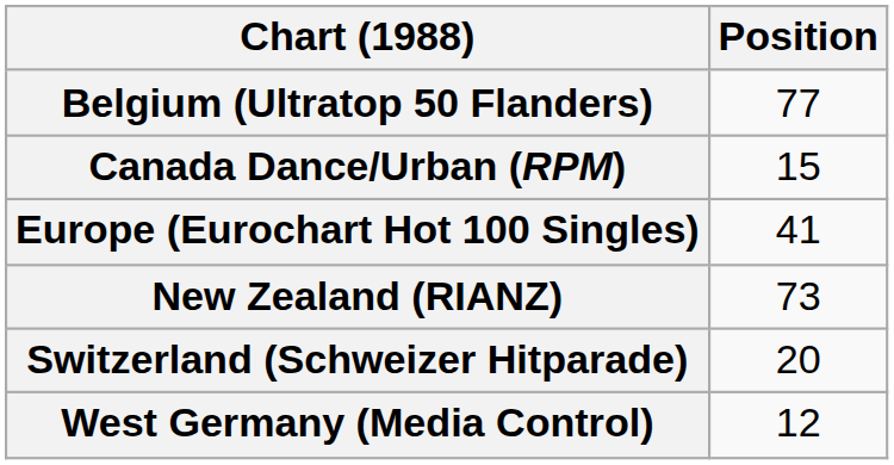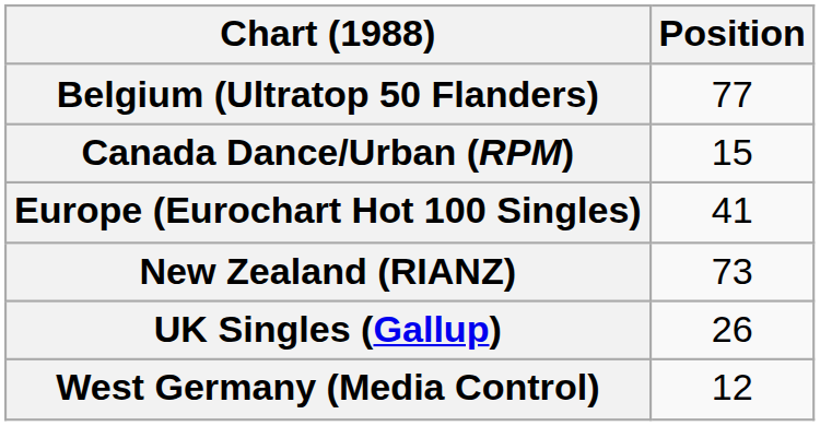- row: Switzerland (Schweizer Hitparade) | 20
+ row: UK Singles (Gallup) | 26
